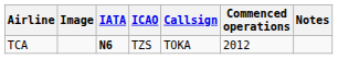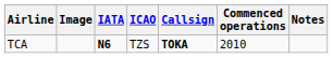TCA | Callsign: normal -> bold
TCA | Commenced operations: 2012 -> 2010
